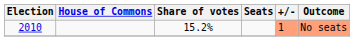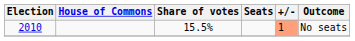2010 | Share of votes: 15.2% -> 15.5%
2010 | Outcome: lightsalmon background -> no background
